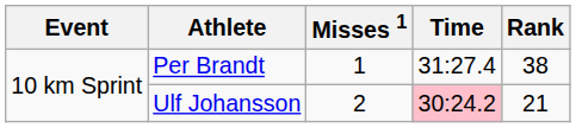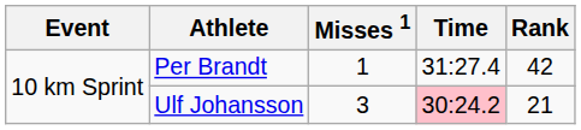Per Brandt | Rank: 38 -> 42
Ulf Johansson | Misses 1: 2 -> 3
